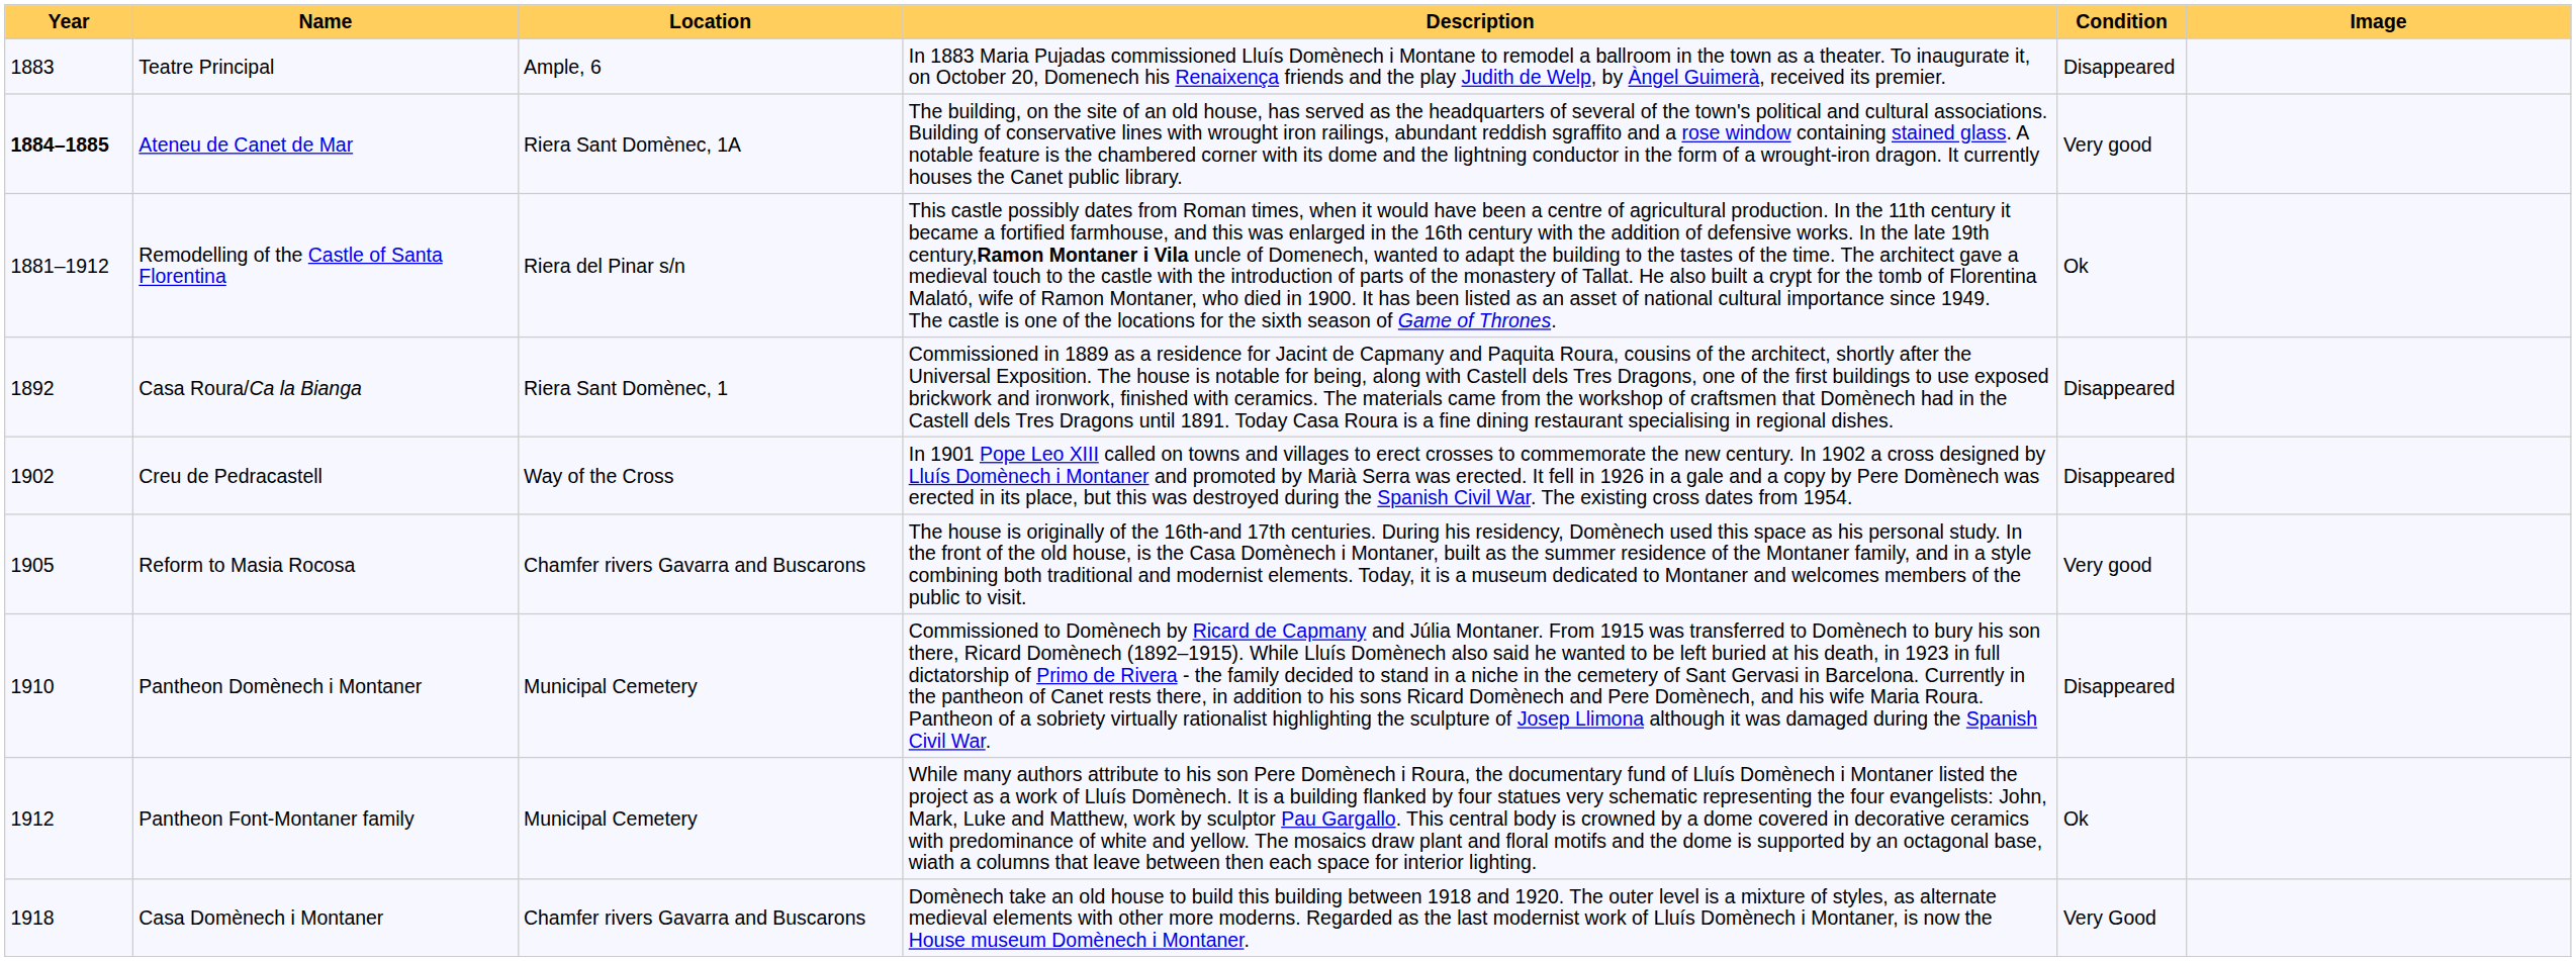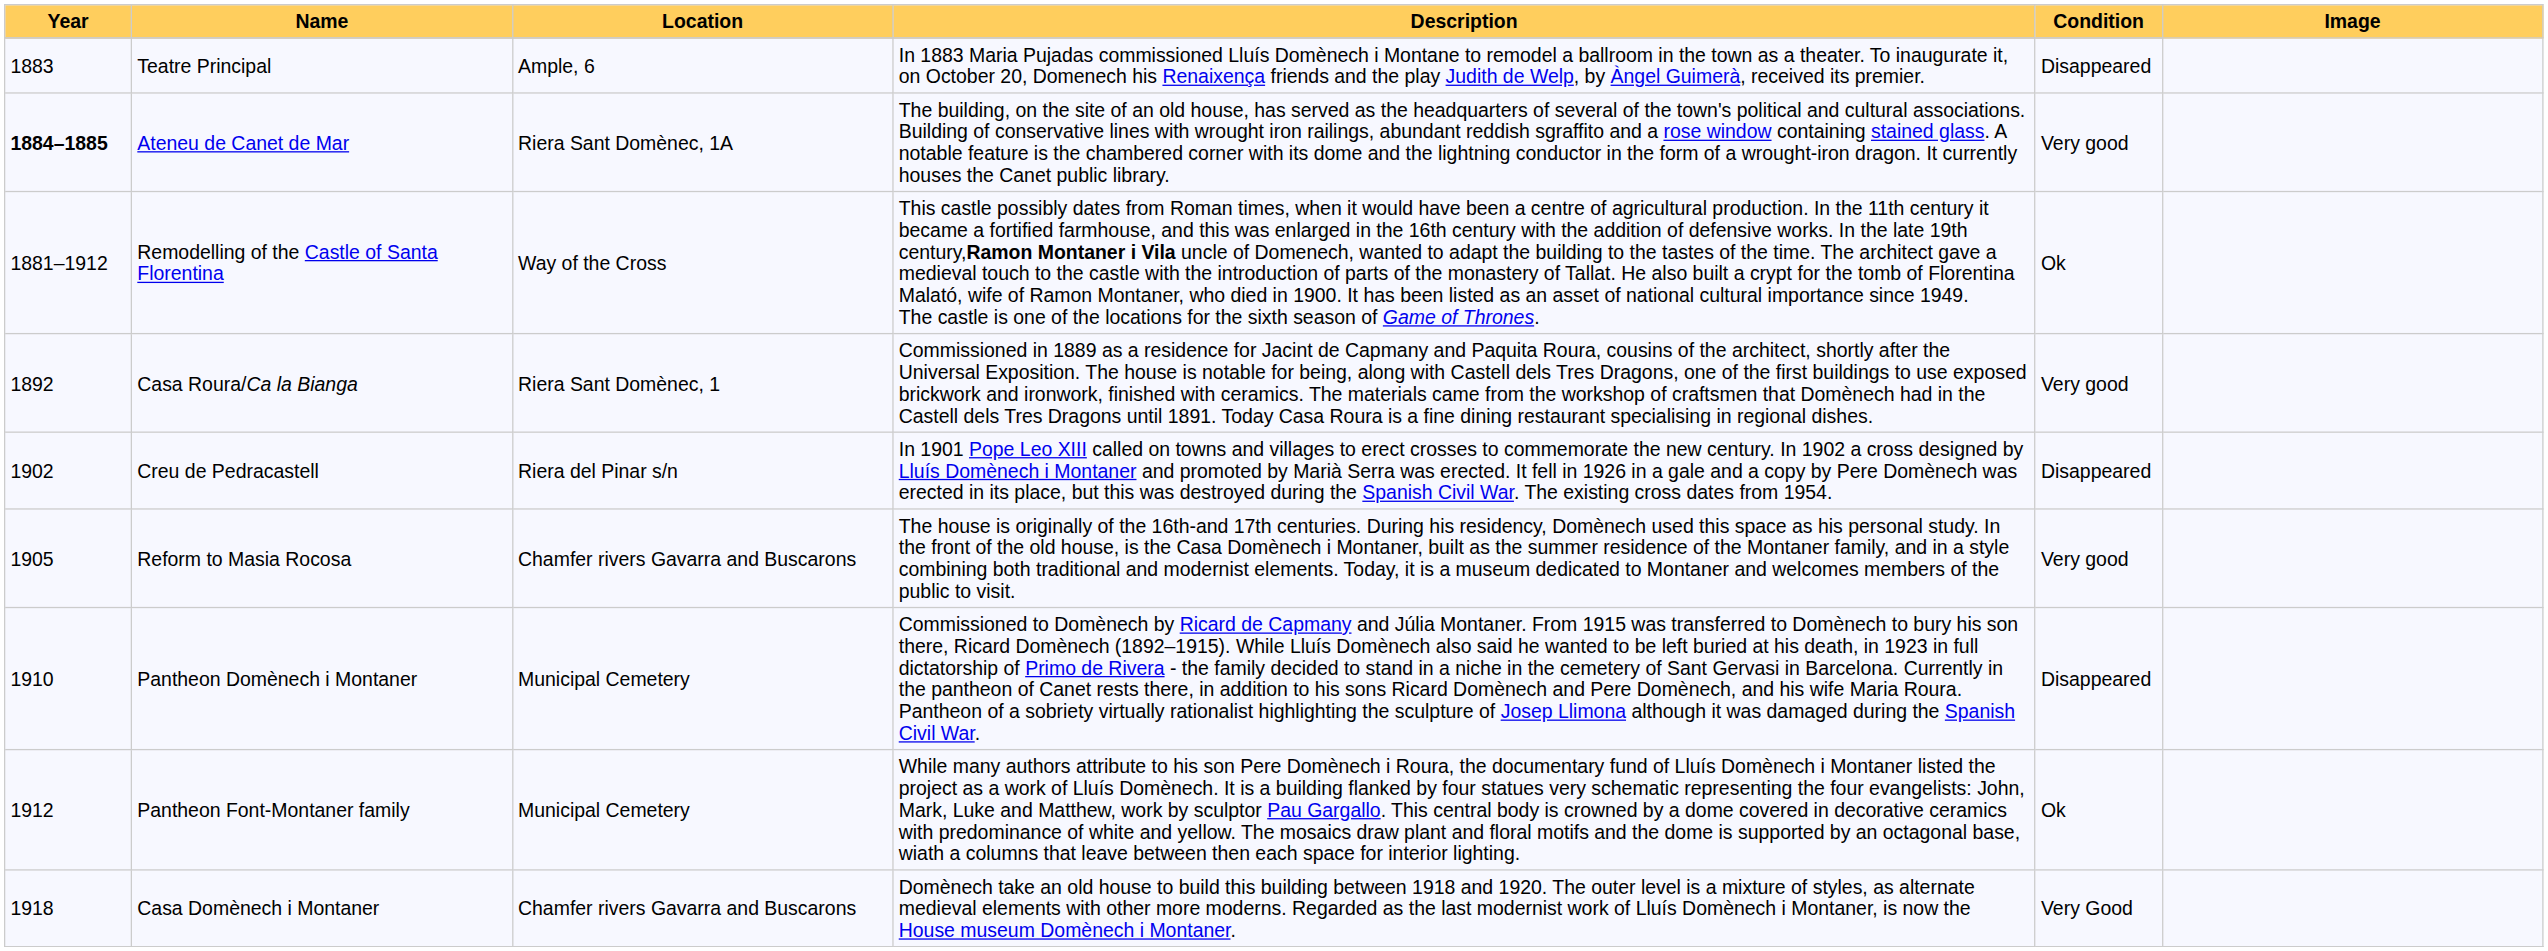Remodelling of the Castle of Santa Florentina | Location: Riera del Pinar s/n -> Way of the Cross
Casa Roura/Ca la Bianga | Condition: Disappeared -> Very good
Creu de Pedracastell | Location: Way of the Cross -> Riera del Pinar s/n
